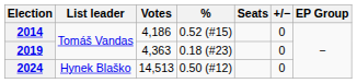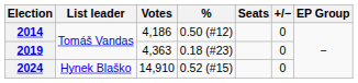2014 | %: 0.52 (#15) -> 0.50 (#12)
2024 | Votes: 14,513 -> 14,910
2024 | %: 0.50 (#12) -> 0.52 (#15)
